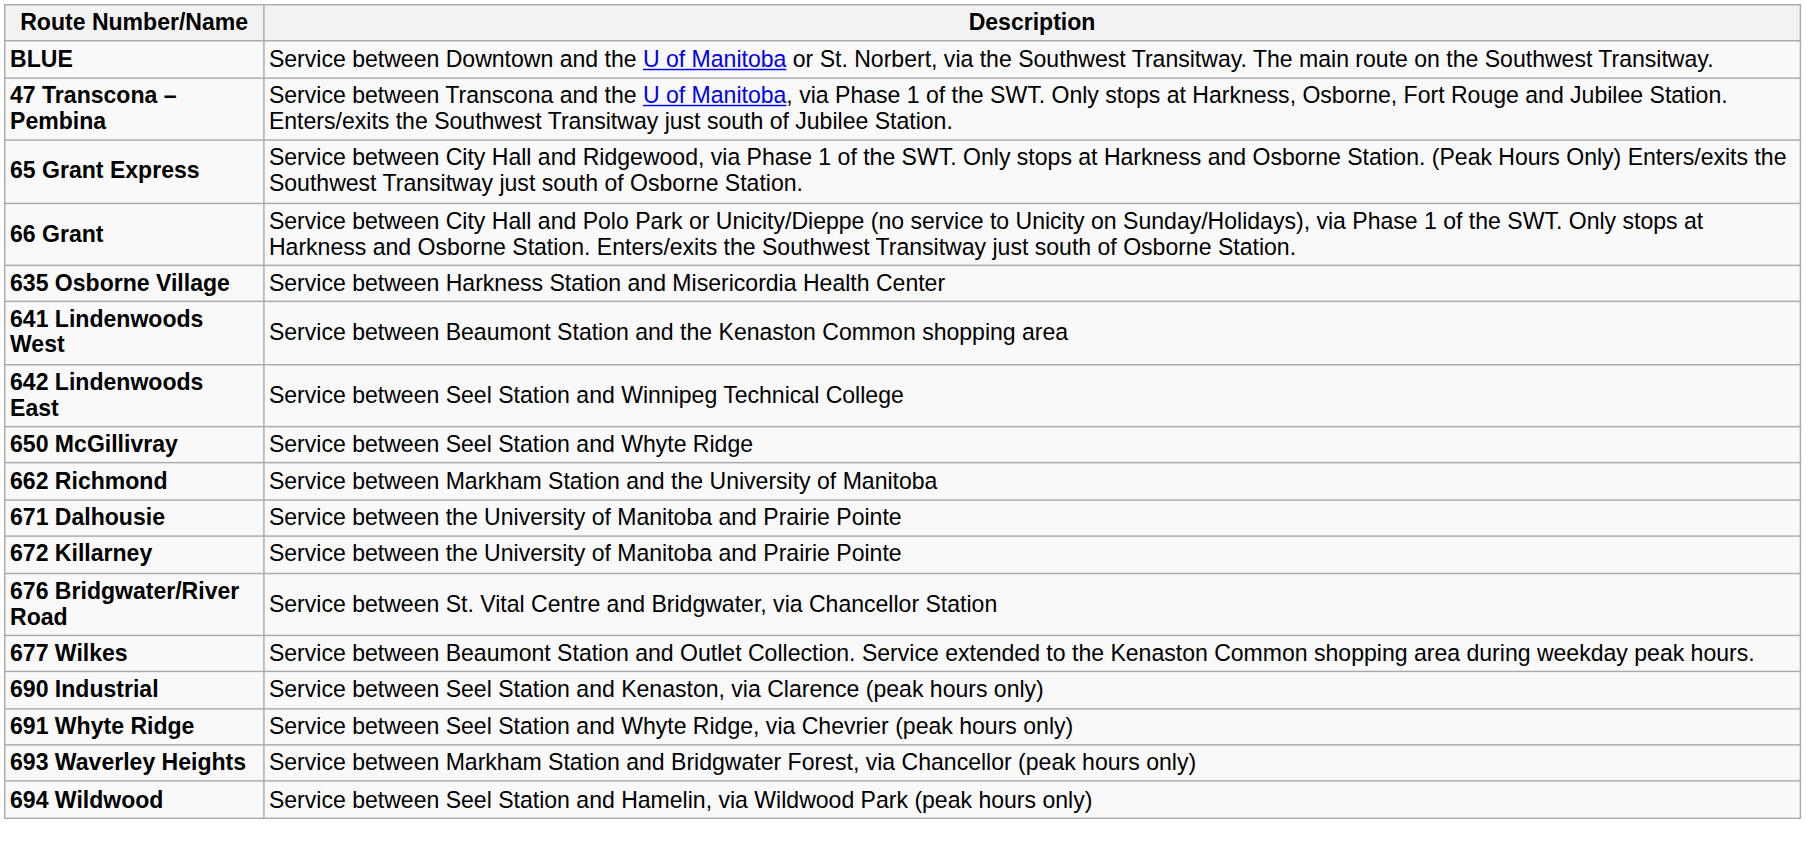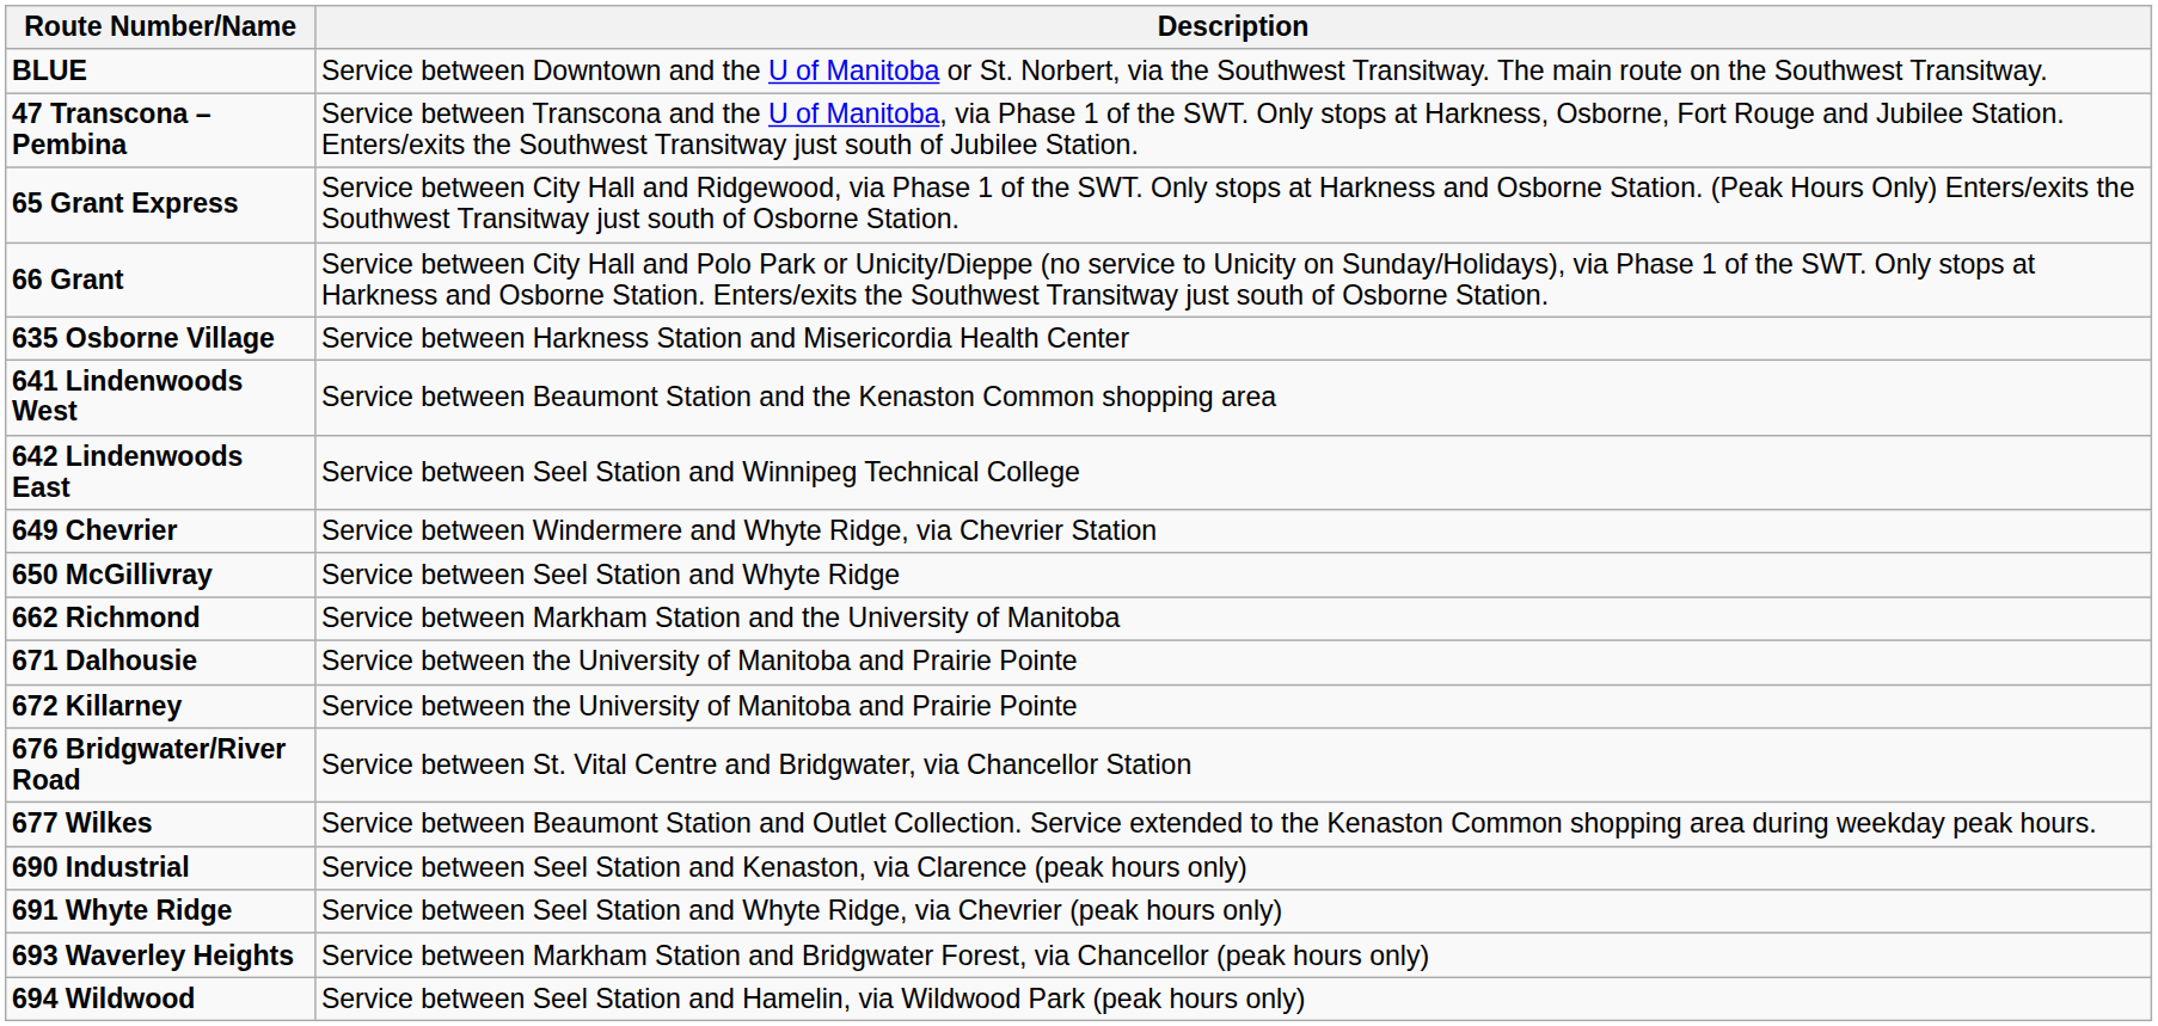+ row: 649 Chevrier | Service between Windermere and Whyte Ridge, via Chevrier Station
